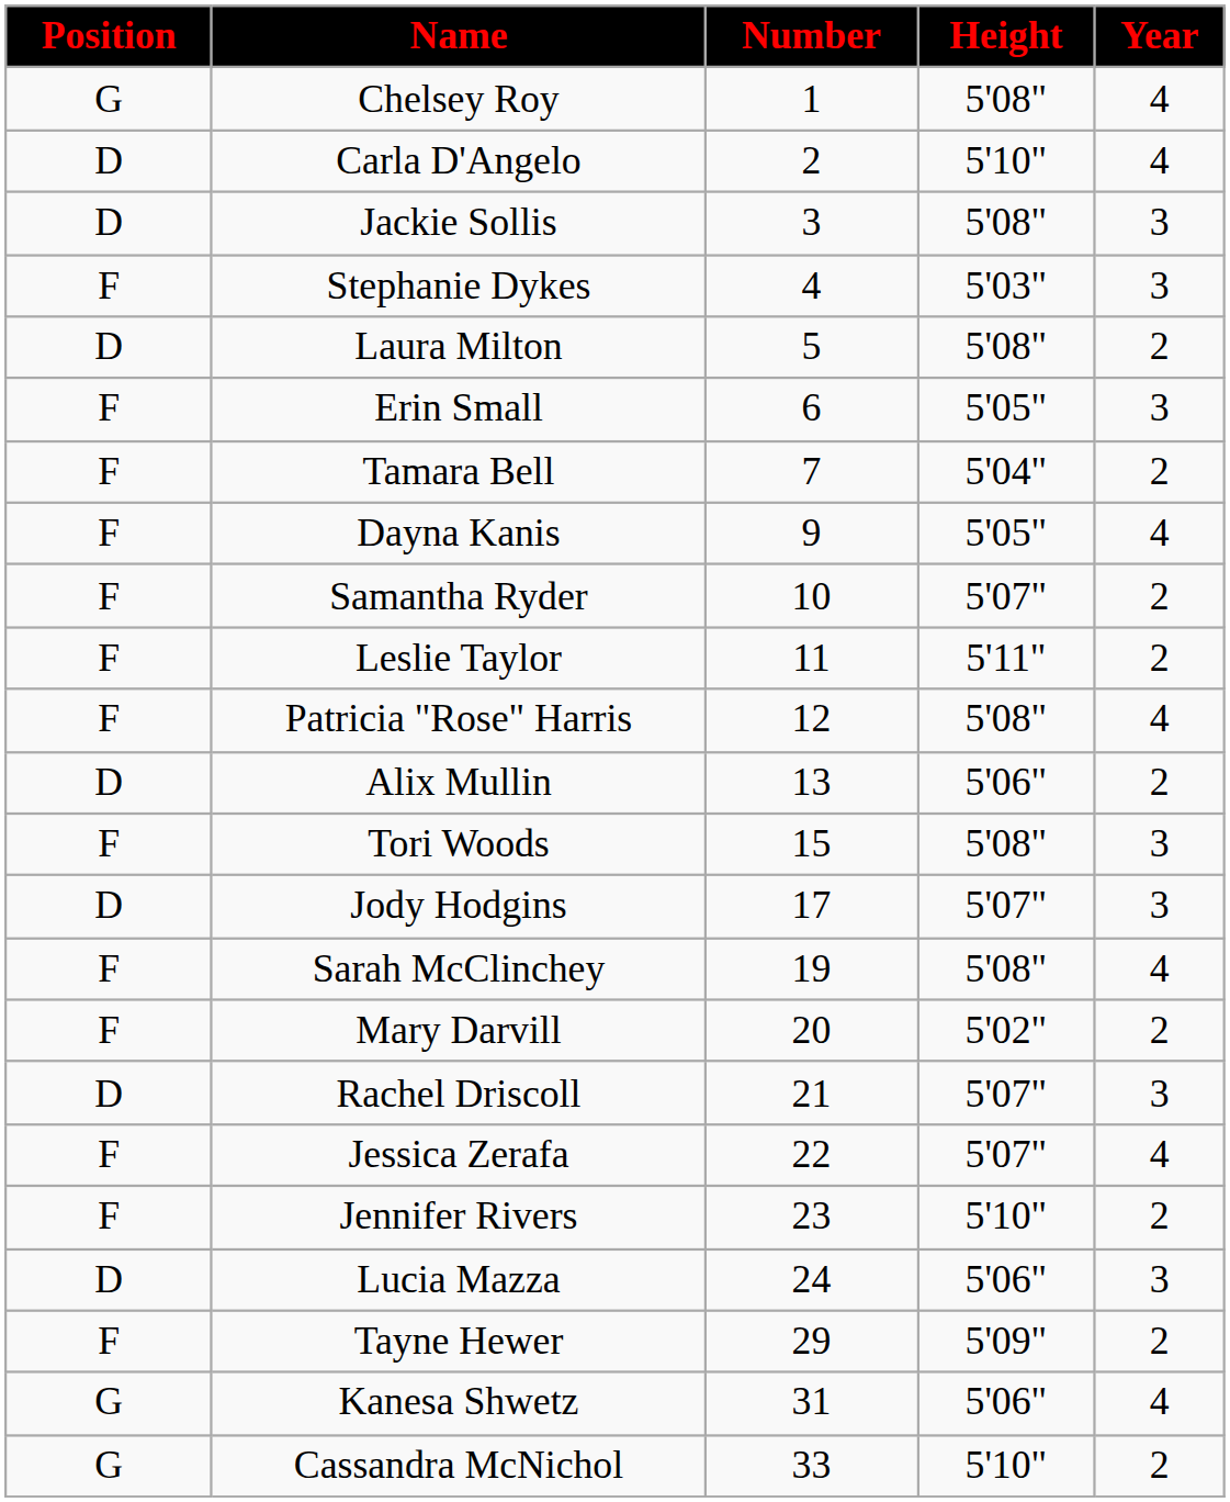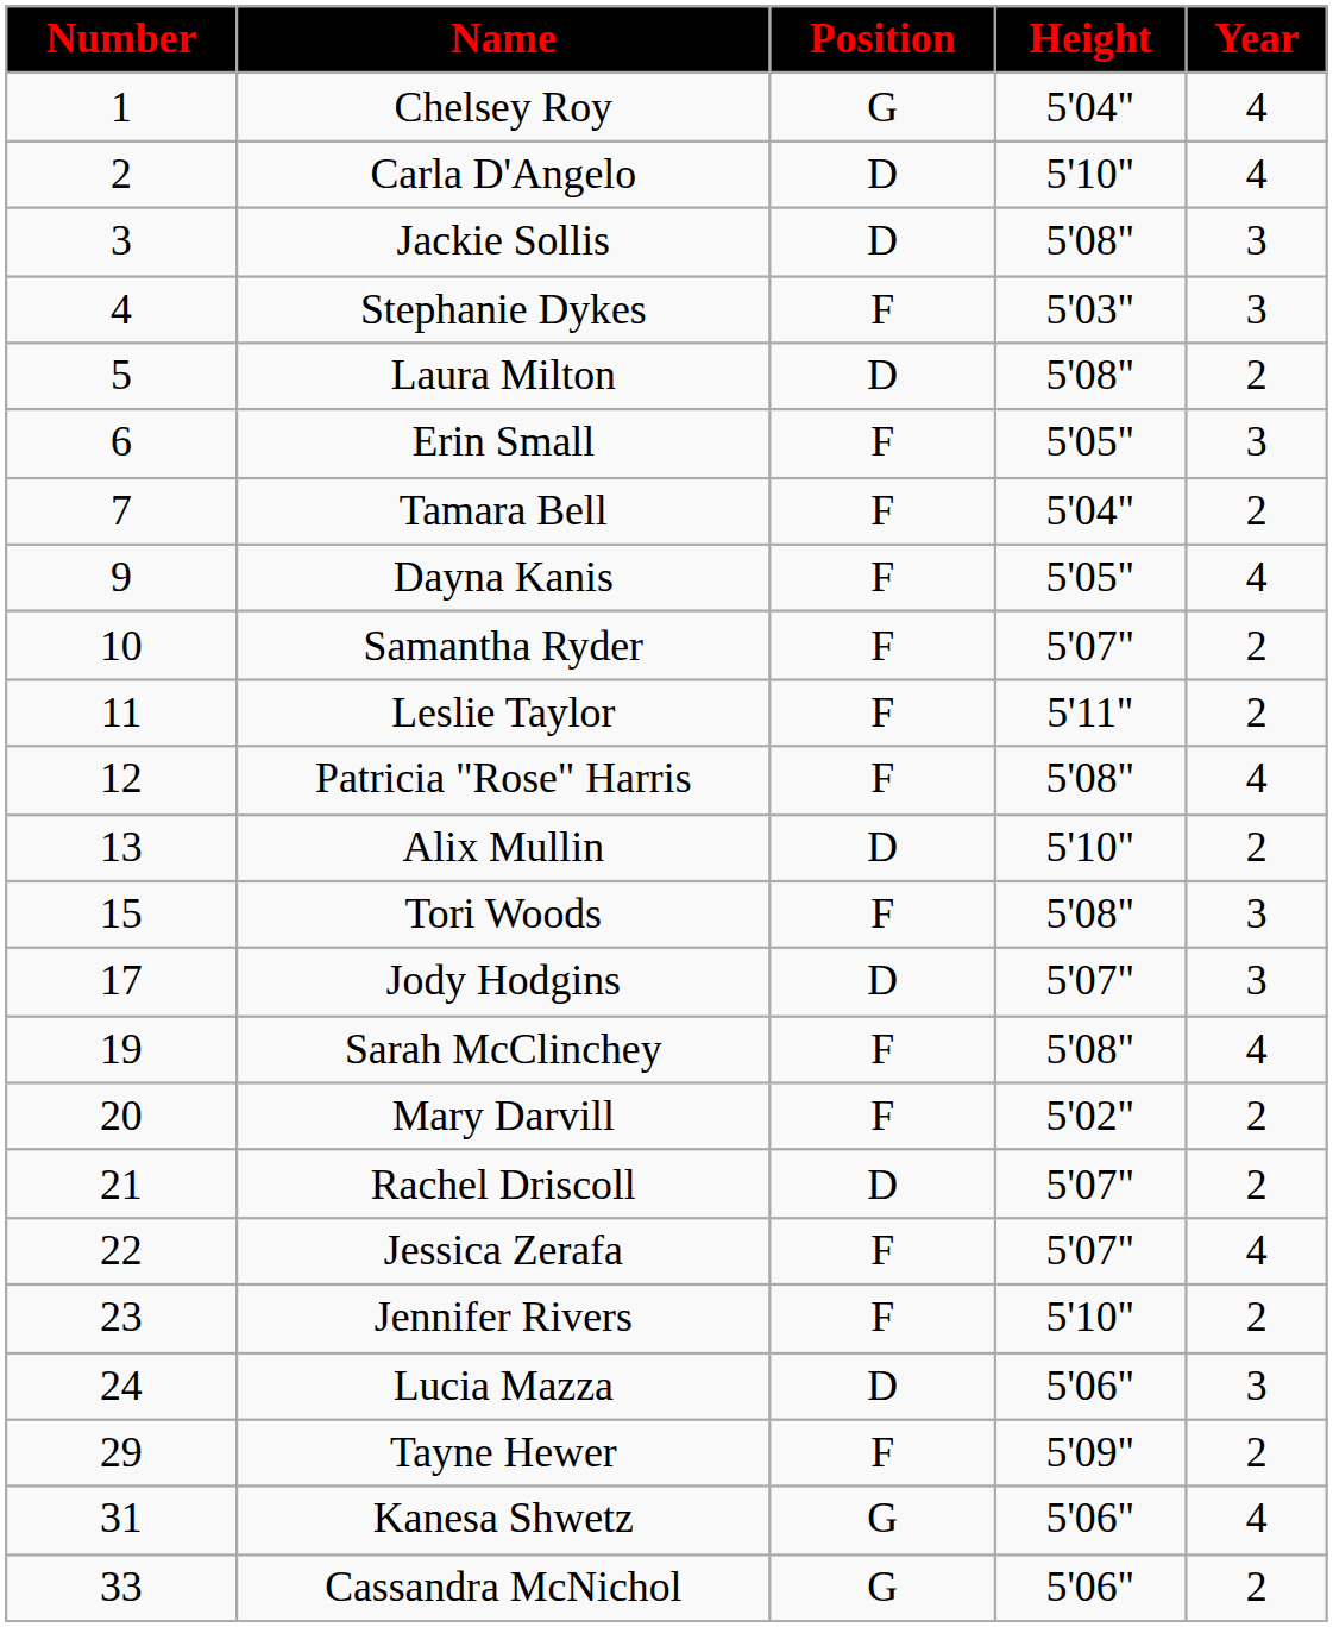columns swapped: Number <-> Position
Chelsey Roy | Height: 5'08" -> 5'04"
Alix Mullin | Height: 5'06" -> 5'10"
Rachel Driscoll | Year: 3 -> 2
Cassandra McNichol | Height: 5'10" -> 5'06"
